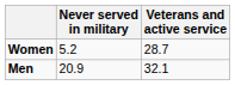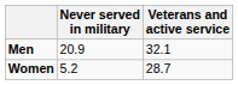rows swapped: Women <-> Men
